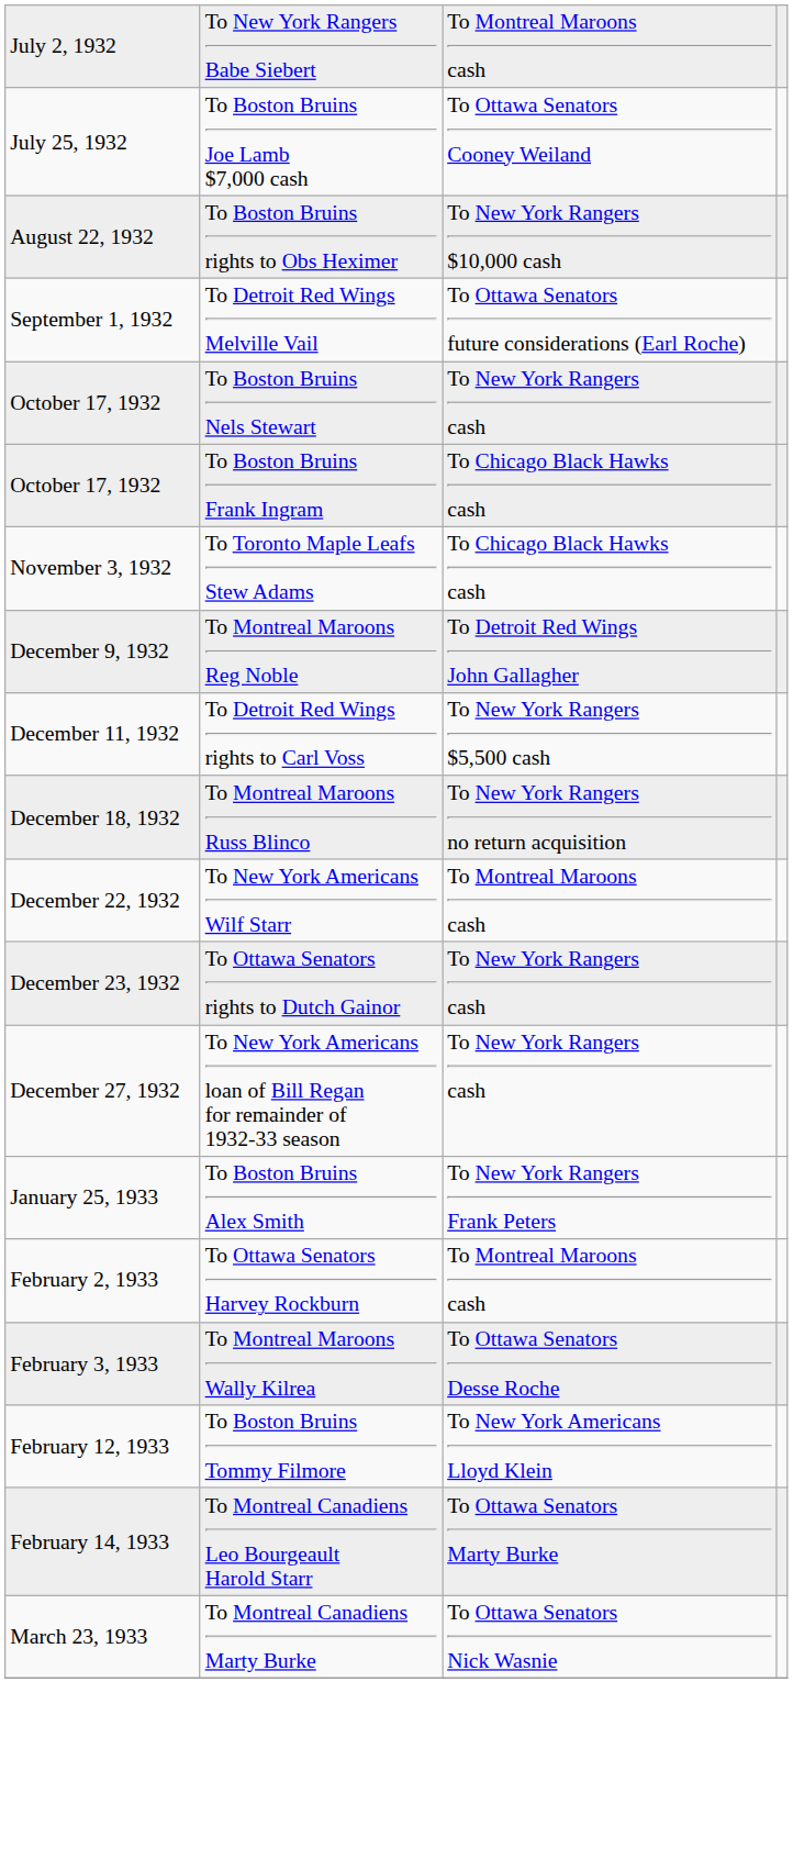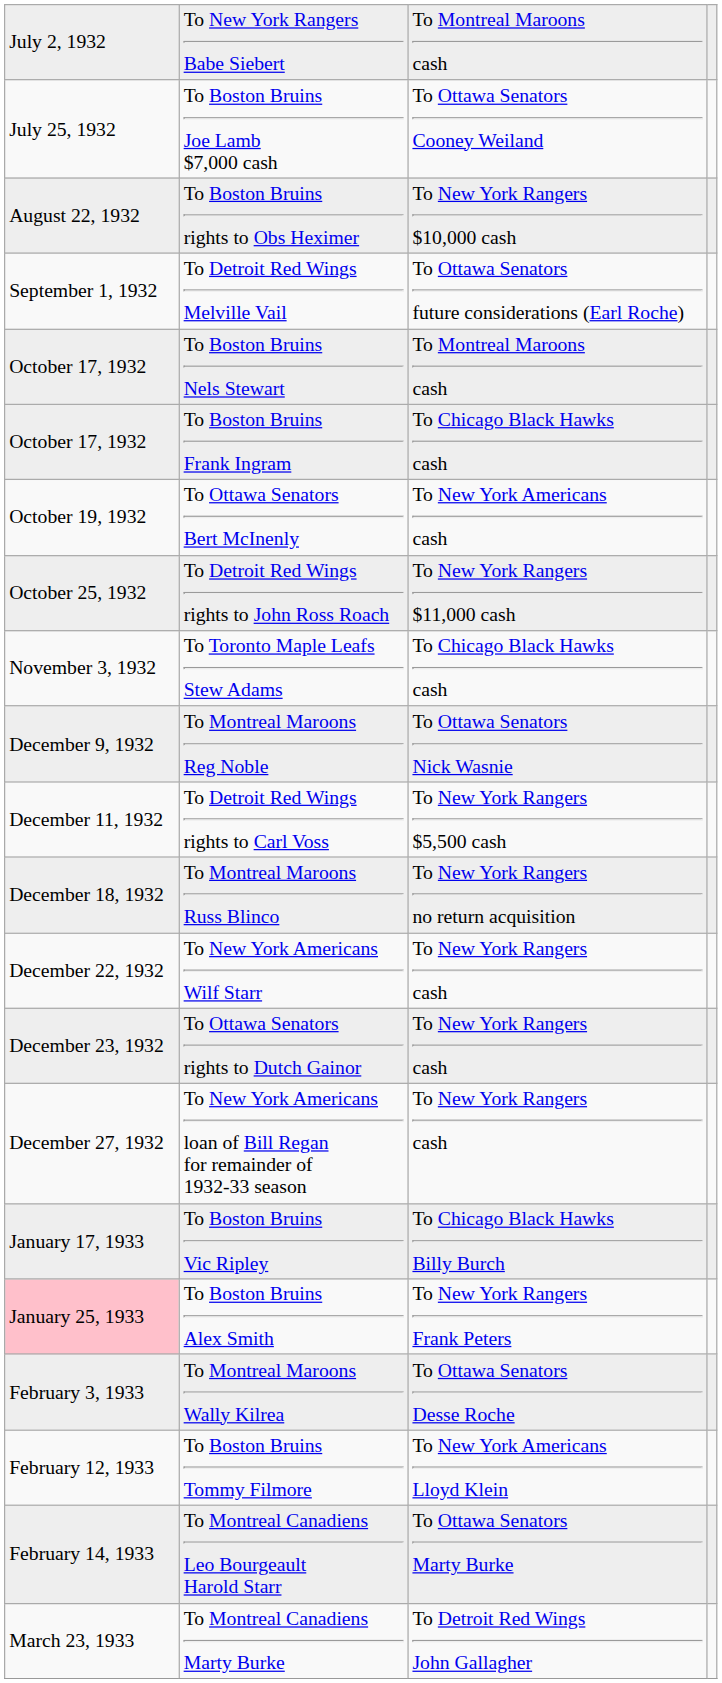To Boston Bruins Nels Stewart | column 3: To New York Rangers cash -> To Montreal Maroons cash
+ row: October 19, 1932 | To Ottawa Senators Bert McInenly | To New York Americans cash
+ row: October 25, 1932 | To Detroit Red Wings rights to John Ross Roach | To New York Rangers $11,000 cash
To Montreal Maroons Reg Noble | column 3: To Detroit Red Wings John Gallagher -> To Ottawa Senators Nick Wasnie
To New York Americans Wilf Starr | column 3: To Montreal Maroons cash -> To New York Rangers cash
+ row: January 17, 1933 | To Boston Bruins Vic Ripley | To Chicago Black Hawks Billy Burch
To Boston Bruins Alex Smith | column 1: no background -> pink background
- row: February 2, 1933 | To Ottawa Senators Harvey Rockburn | To Montreal Maroons cash
To Montreal Canadiens Marty Burke | column 3: To Ottawa Senators Nick Wasnie -> To Detroit Red Wings John Gallagher
